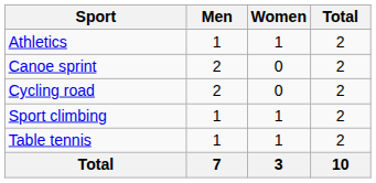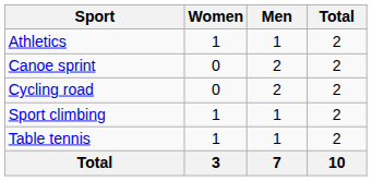columns swapped: Men <-> Women
